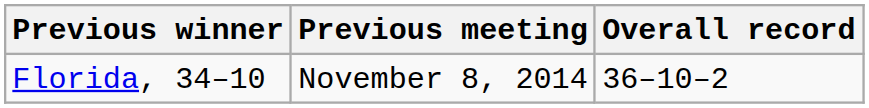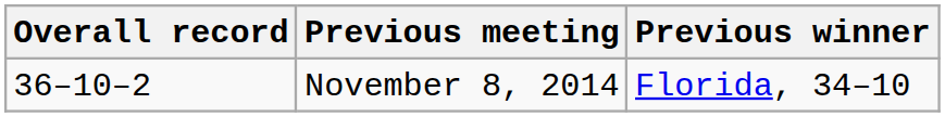columns swapped: Overall record <-> Previous winner
